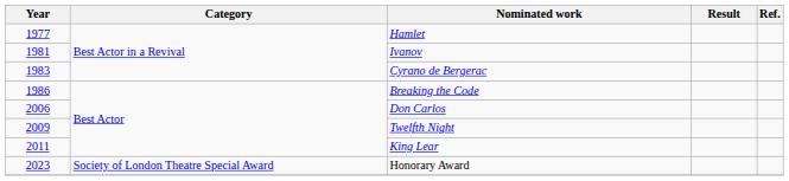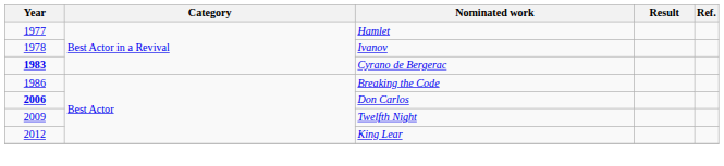Ivanov | Year: 1981 -> 1978
Cyrano de Bergerac | Year: normal -> bold
Don Carlos | Year: normal -> bold
King Lear | Year: 2011 -> 2012
- row: 2023 | Society of London Theatre Special Award | Honorary Award
